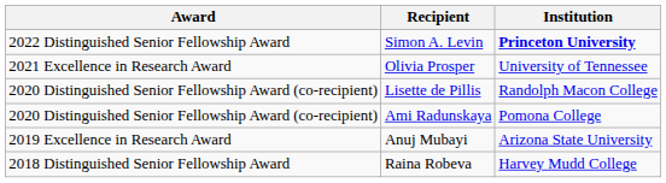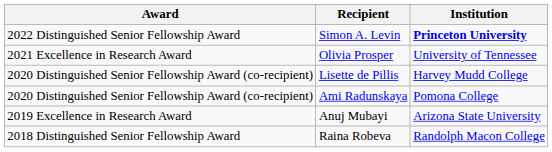Lisette de Pillis | Institution: Randolph Macon College -> Harvey Mudd College
Raina Robeva | Institution: Harvey Mudd College -> Randolph Macon College
